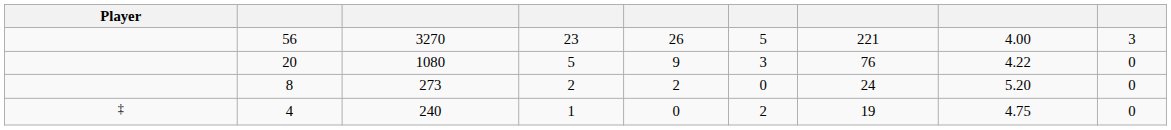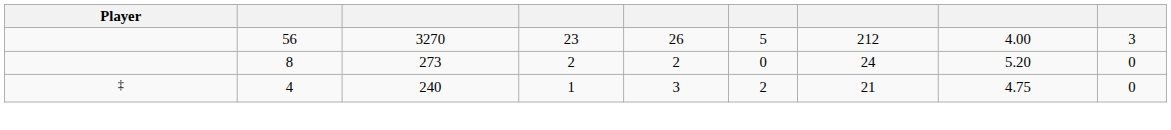56 | column 7: 221 -> 212
- row: 20 | 1080 | 5 | 9 | 3 | 76 | 4.22 | 0
4 | column 5: 0 -> 3
4 | column 7: 19 -> 21
